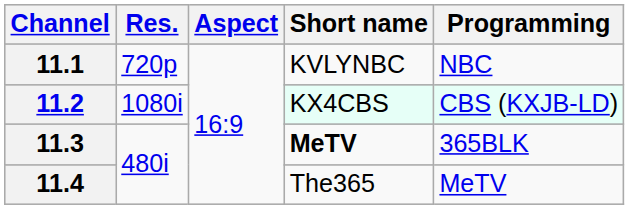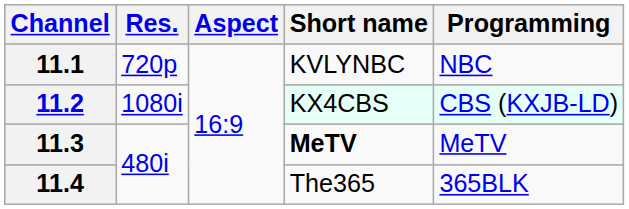11.3 | Programming: 365BLK -> MeTV
11.4 | Programming: MeTV -> 365BLK
